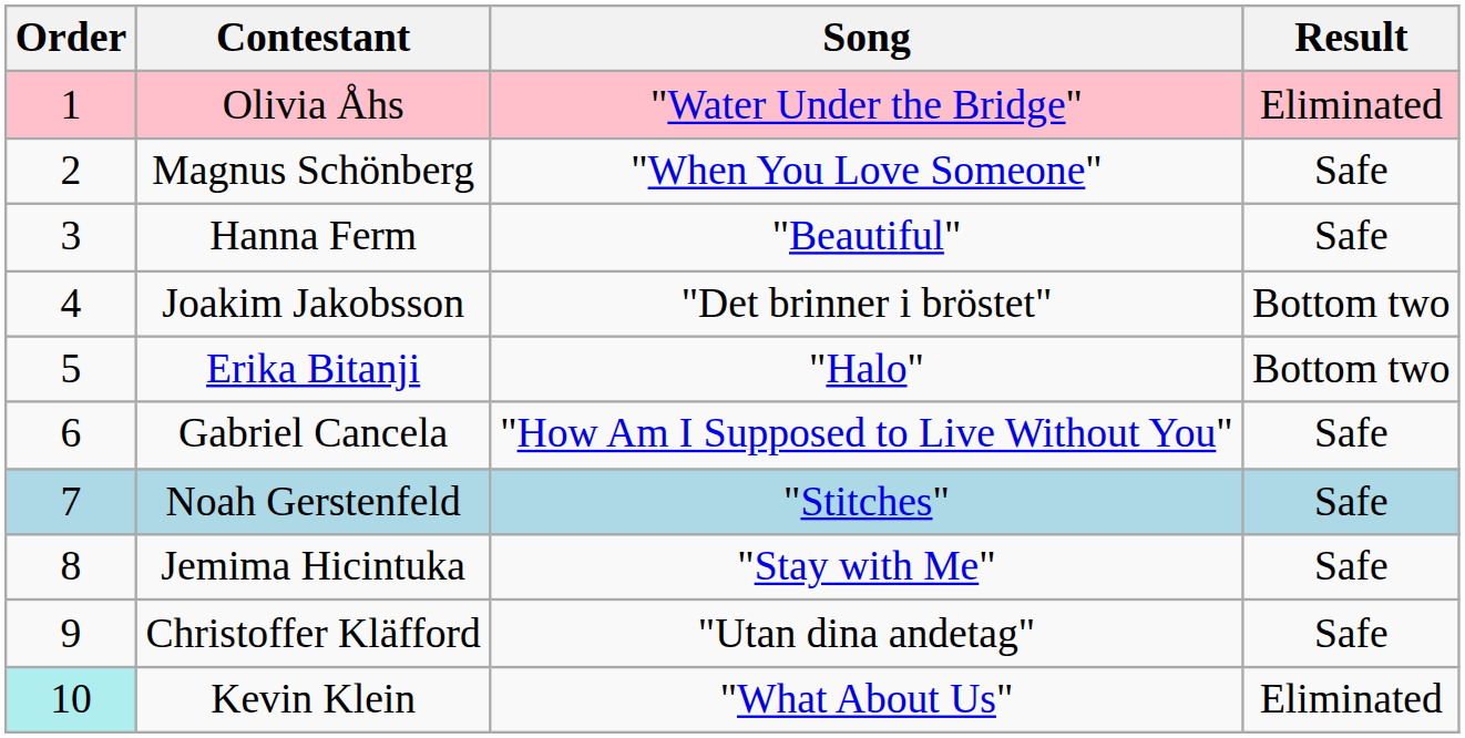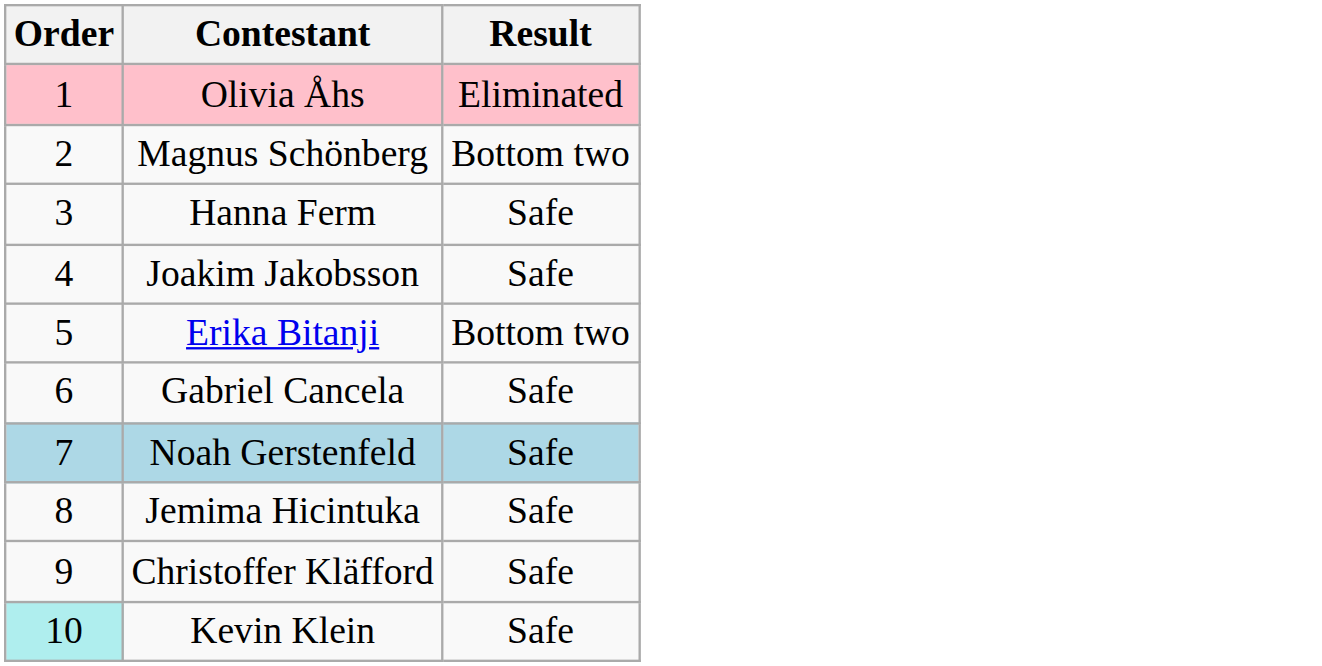- column: Song | "Water Under the Bridge" | "When You Love Someone" | "Beautiful" | "Det brinner i bröstet" | "Halo" | "How Am I Supposed to Live Without You" | "Stitches" | "Stay with Me" | "Utan dina andetag" | "What About Us"
Magnus Schönberg | Result: Safe -> Bottom two
Joakim Jakobsson | Result: Bottom two -> Safe
Kevin Klein | Result: Eliminated -> Safe
